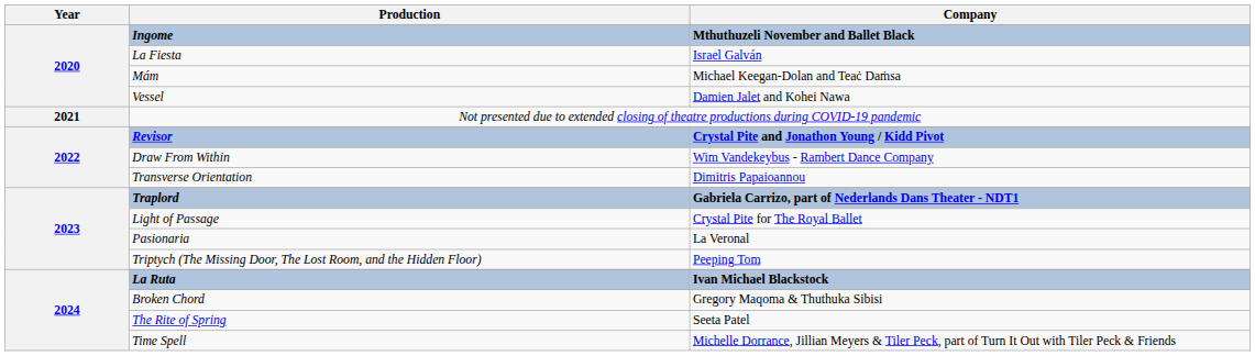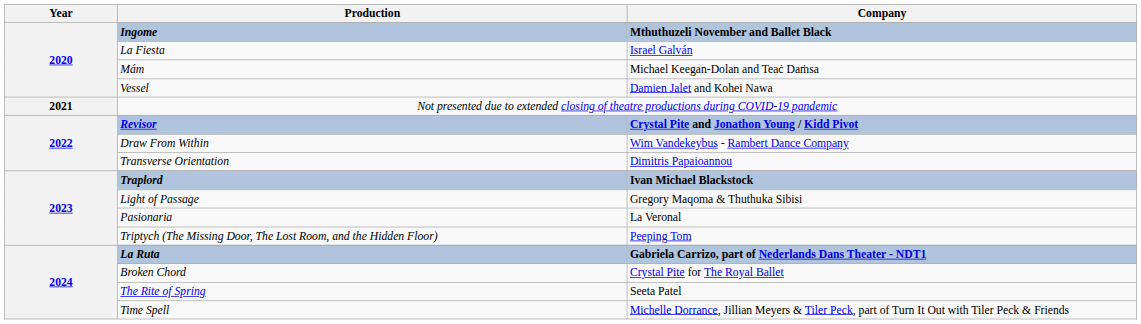Traplord | Company: Gabriela Carrizo, part of Nederlands Dans Theater - NDT1 -> Ivan Michael Blackstock
Light of Passage | Company: Crystal Pite for The Royal Ballet -> Gregory Maqoma & Thuthuka Sibisi
La Ruta | Company: Ivan Michael Blackstock -> Gabriela Carrizo, part of Nederlands Dans Theater - NDT1
Broken Chord | Company: Gregory Maqoma & Thuthuka Sibisi -> Crystal Pite for The Royal Ballet
